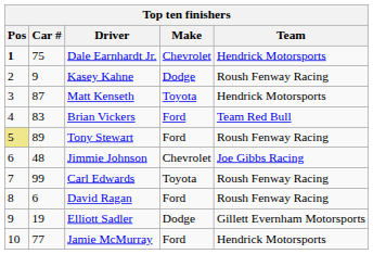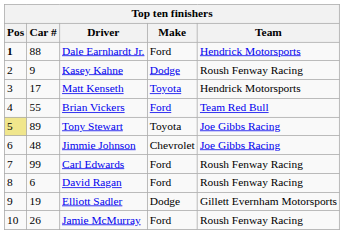Dale Earnhardt Jr. | Car #: 75 -> 88
Dale Earnhardt Jr. | Make: Chevrolet -> Ford
Matt Kenseth | Car #: 87 -> 17
Brian Vickers | Car #: 83 -> 55
Tony Stewart | Make: Ford -> Toyota
Tony Stewart | Team: Roush Fenway Racing -> Joe Gibbs Racing
Carl Edwards | Make: Toyota -> Ford
Jamie McMurray | Car #: 77 -> 26
Jamie McMurray | Team: Hendrick Motorsports -> Roush Fenway Racing
